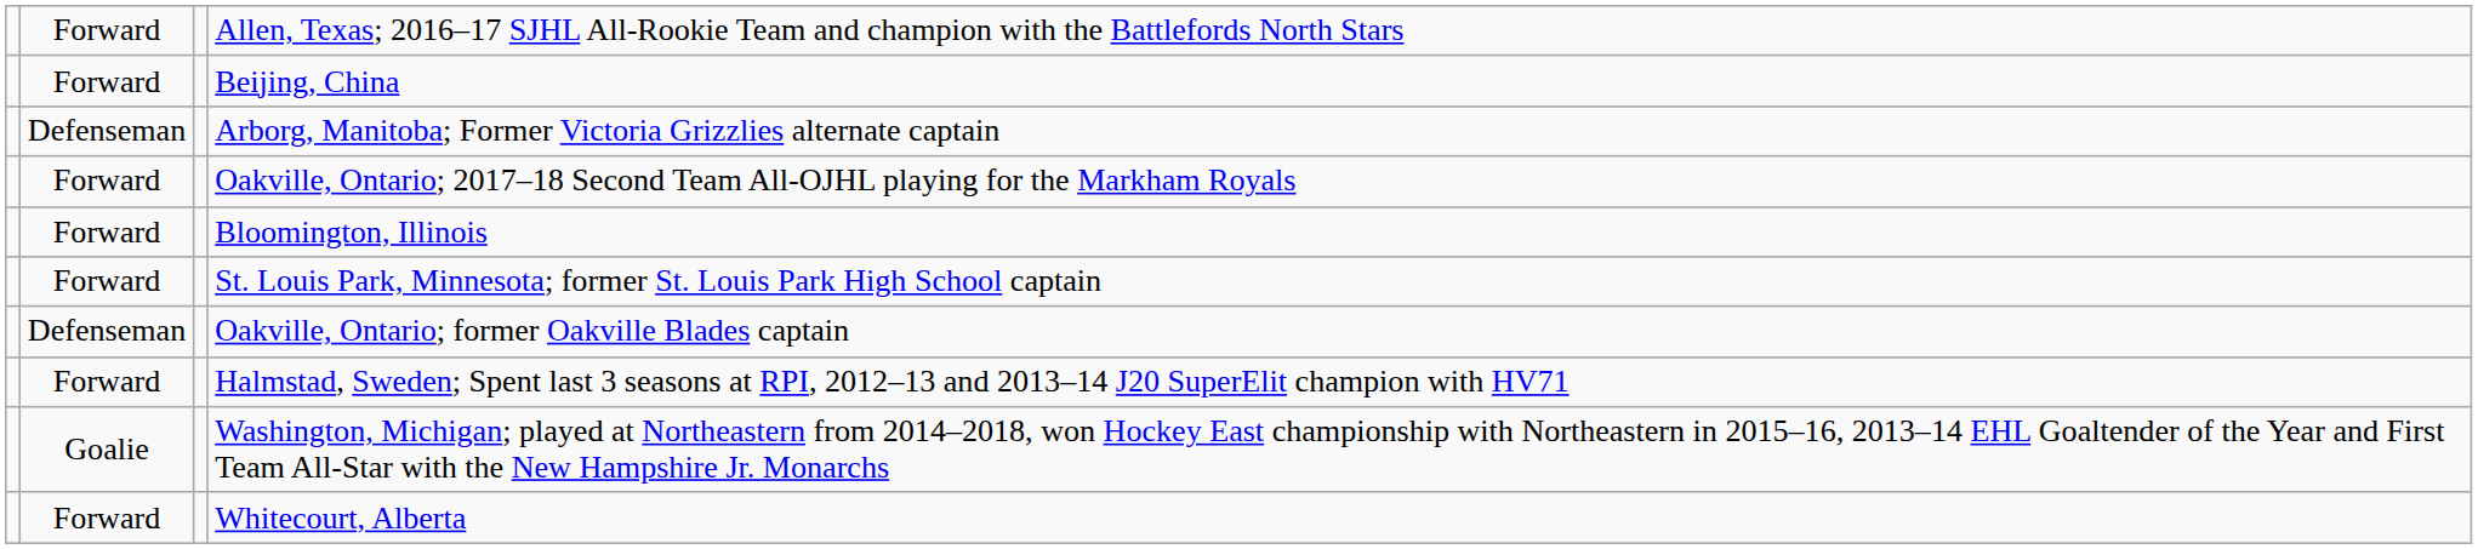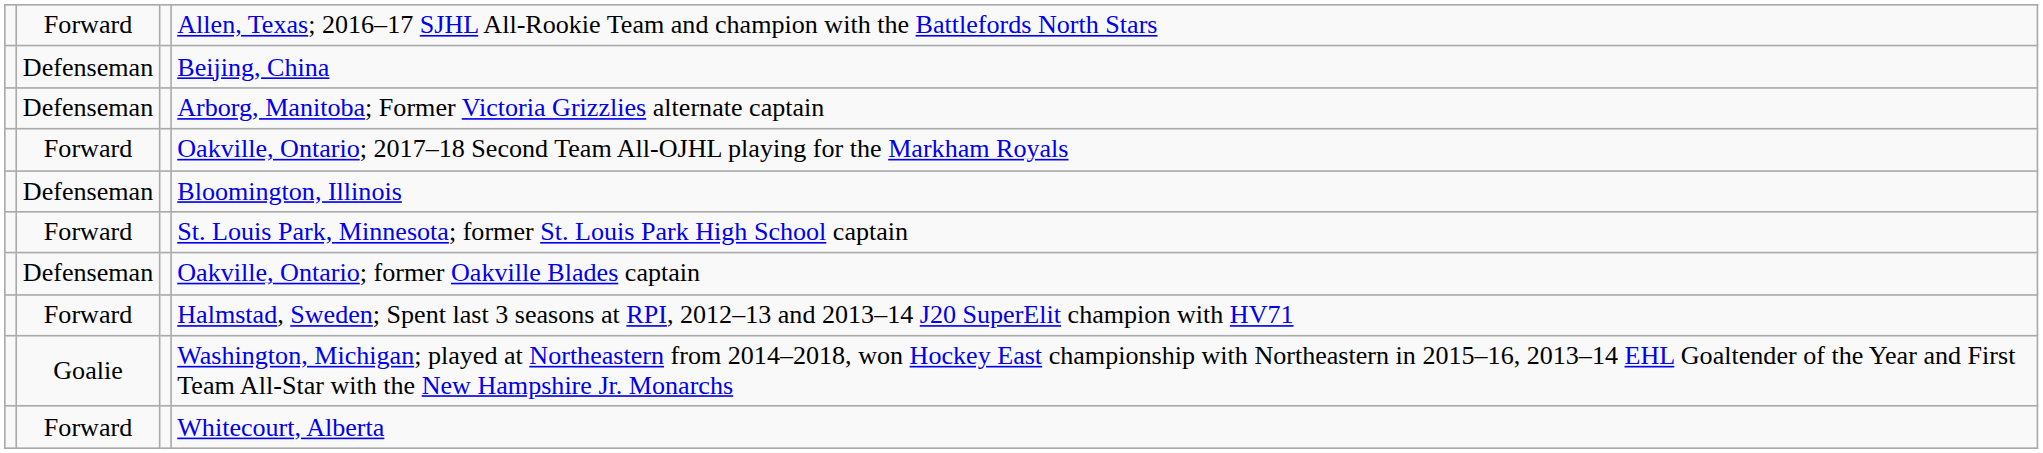Beijing, China | column 2: Forward -> Defenseman
Bloomington, Illinois | column 2: Forward -> Defenseman
